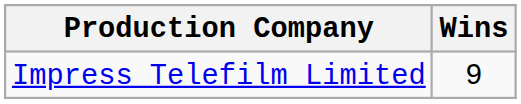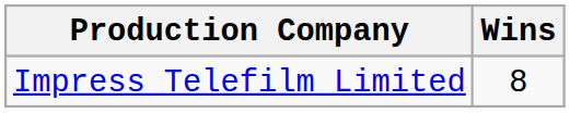Impress Telefilm Limited | Wins: 9 -> 8
